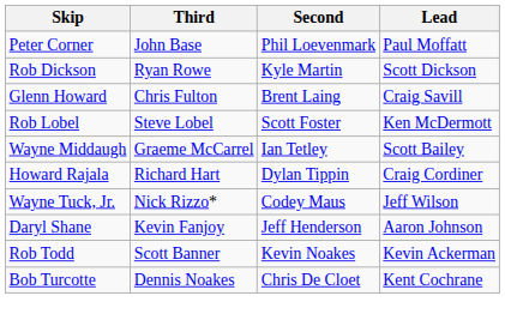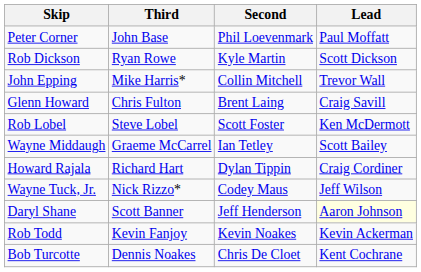+ row: John Epping | Mike Harris* | Collin Mitchell | Trevor Wall
Daryl Shane | Third: Kevin Fanjoy -> Scott Banner
Daryl Shane | Lead: no background -> lightyellow background
Rob Todd | Third: Scott Banner -> Kevin Fanjoy
